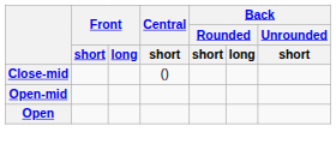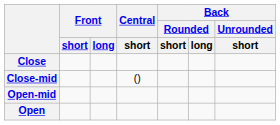+ row: Close
